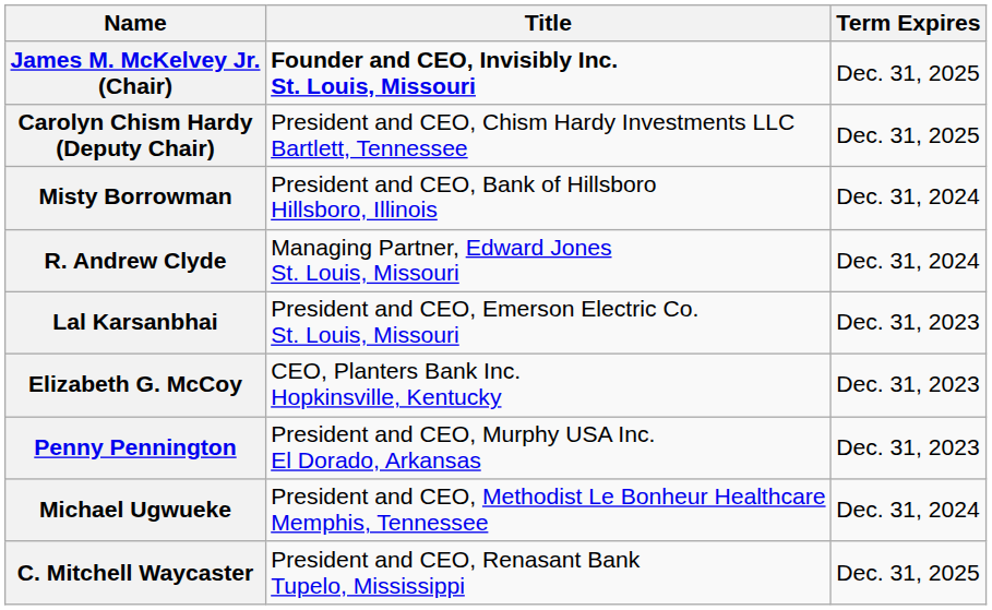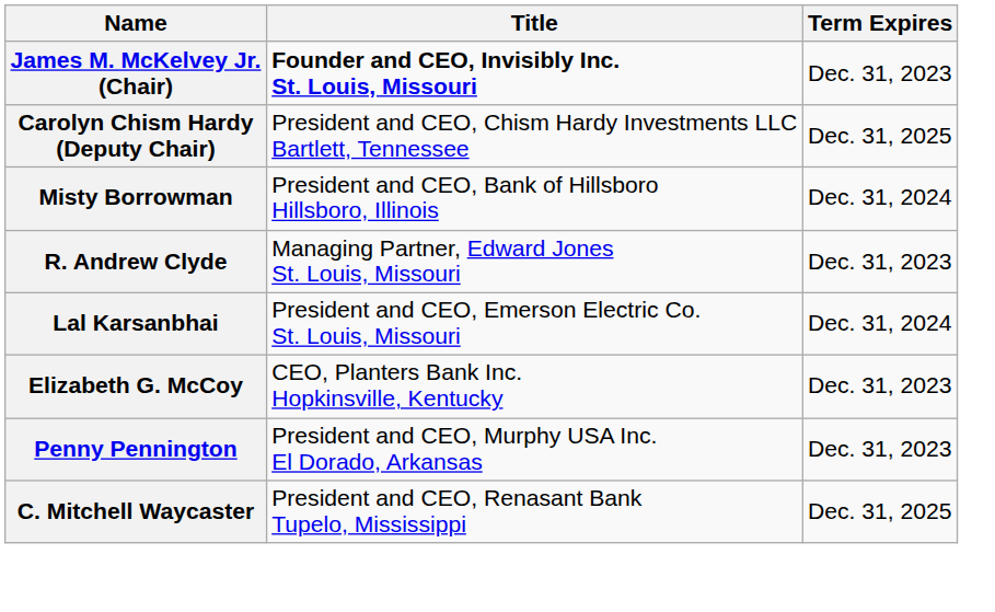James M. McKelvey Jr. (Chair) | Term Expires: Dec. 31, 2025 -> Dec. 31, 2023
R. Andrew Clyde | Term Expires: Dec. 31, 2024 -> Dec. 31, 2023
Lal Karsanbhai | Term Expires: Dec. 31, 2023 -> Dec. 31, 2024
- row: Michael Ugwueke | President and CEO, Methodist Le Bonheur Healthcare Memphis, Tennessee | Dec. 31, 2024
